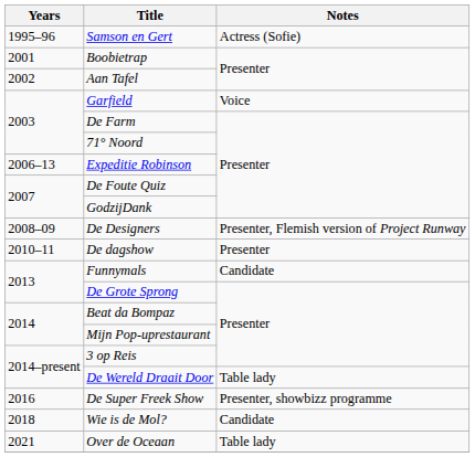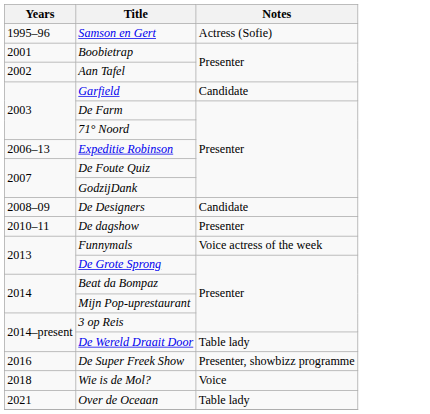Garfield | Notes: Voice -> Candidate
De Designers | Notes: Presenter, Flemish version of Project Runway -> Candidate
Funnymals | Notes: Candidate -> Voice actress of the week
Wie is de Mol? | Notes: Candidate -> Voice
